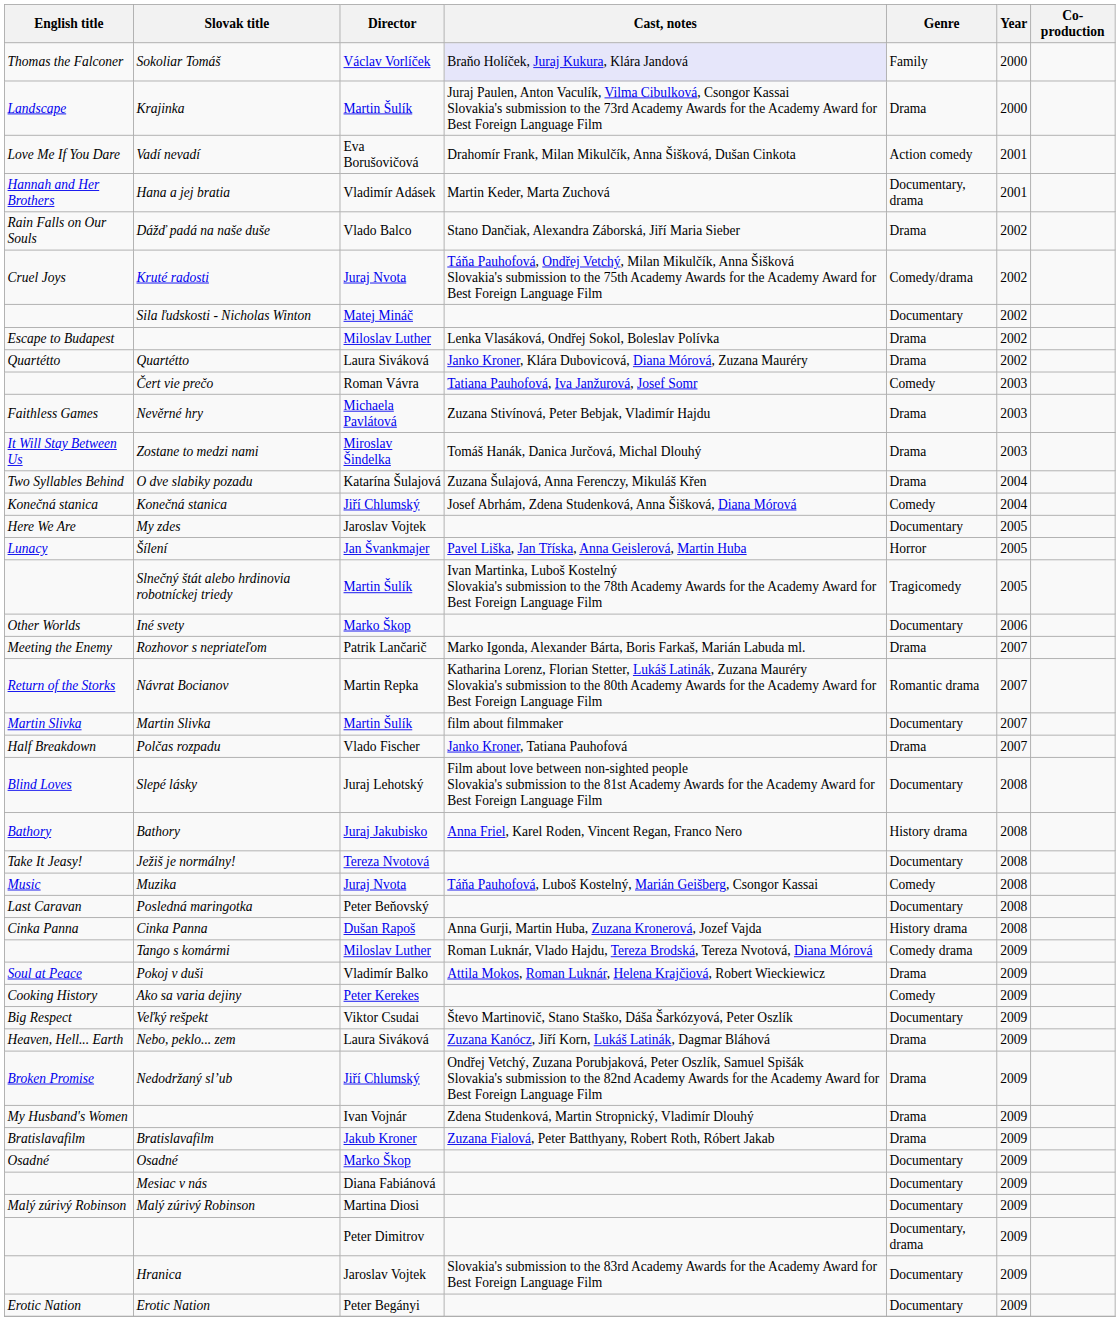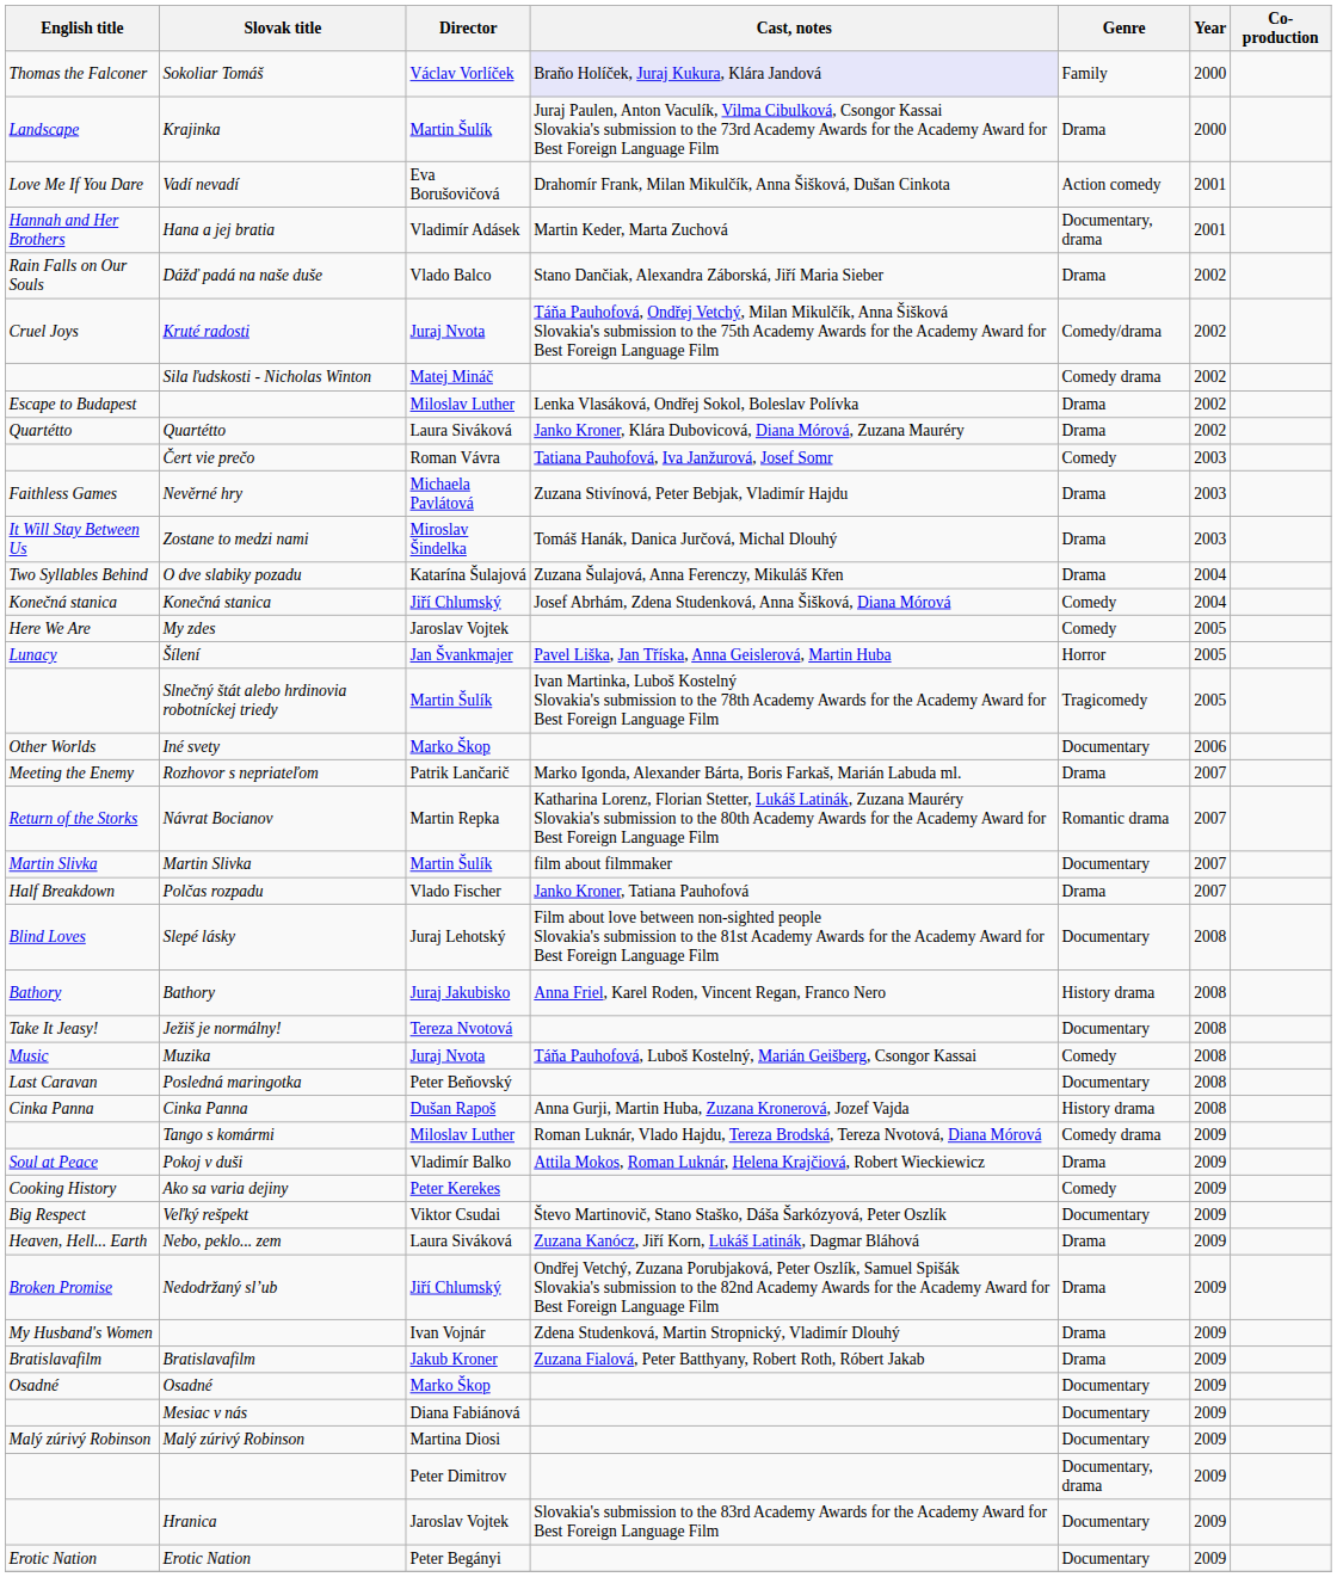Sila ľudskosti - Nicholas Winton | Genre: Documentary -> Comedy drama
My zdes | Genre: Documentary -> Comedy
